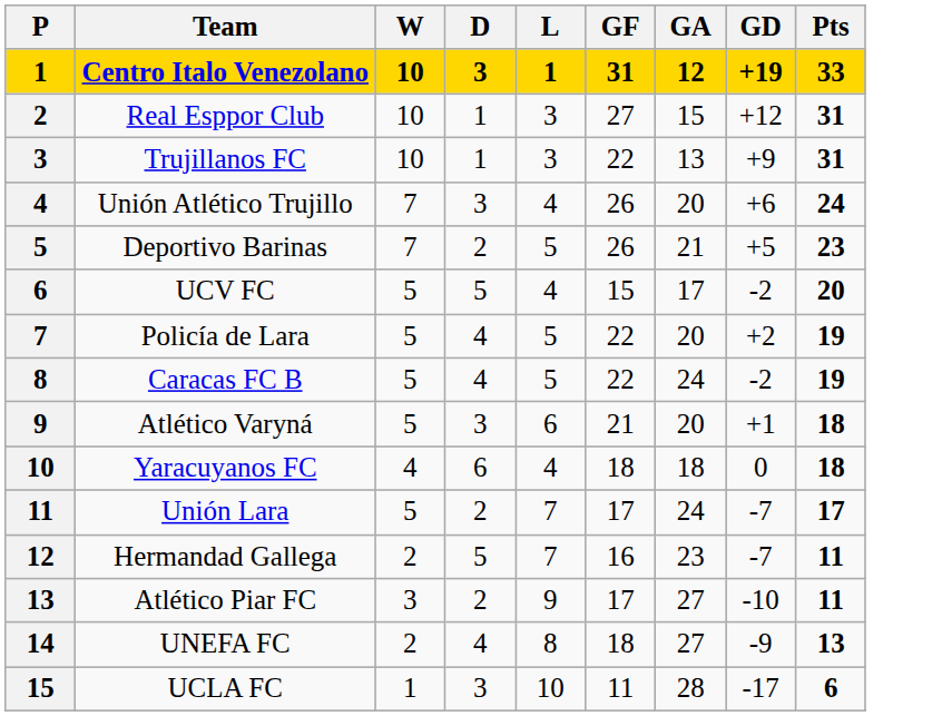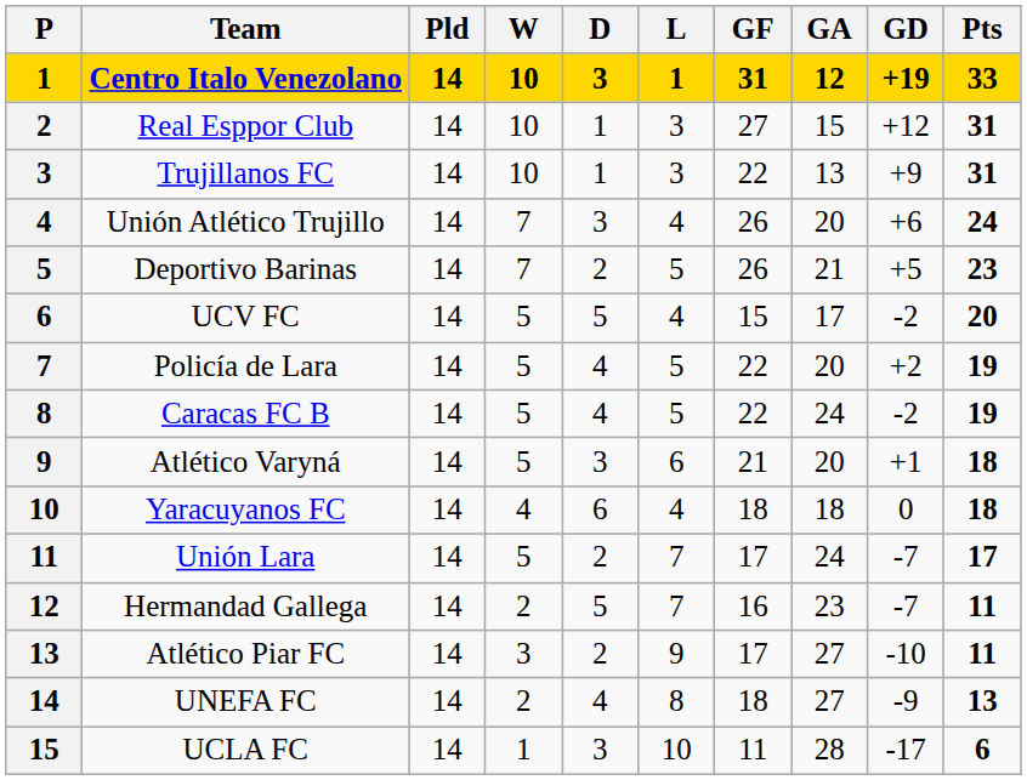+ column: Pld | 14 | 14 | 14 | 14 | 14 | 14 | 14 | 14 | 14 | 14 | 14 | 14 | 14 | 14 | 14
